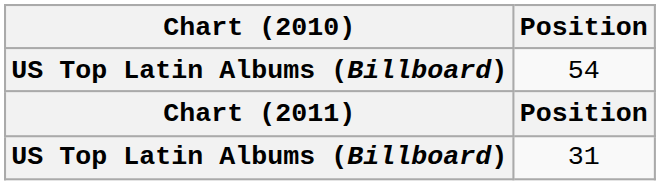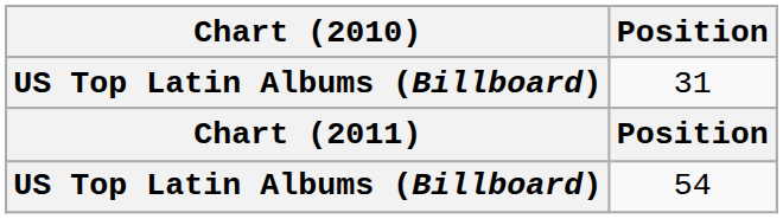rows swapped: 31 <-> 54
